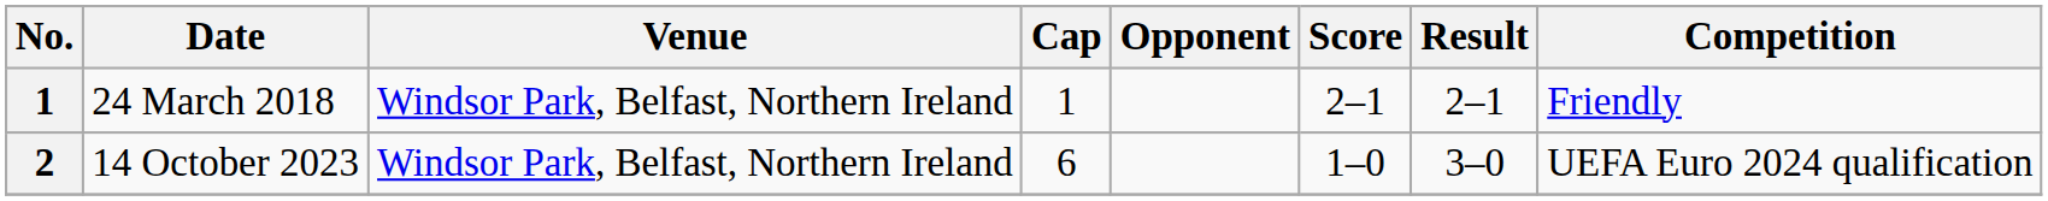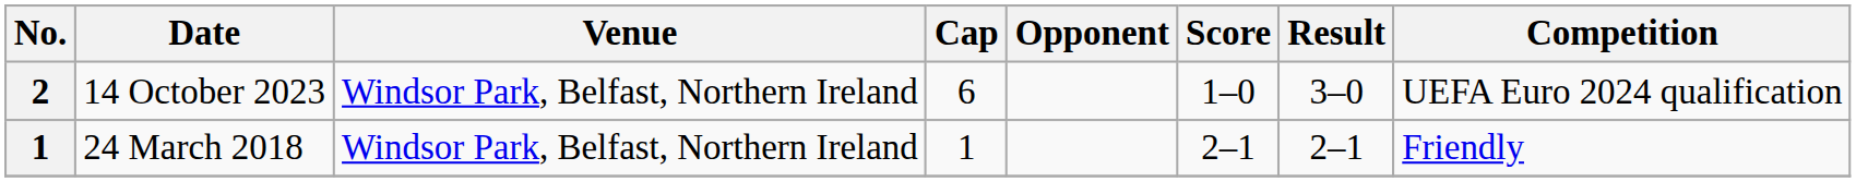rows swapped: 24 March 2018 <-> 14 October 2023
